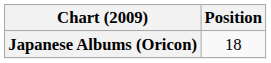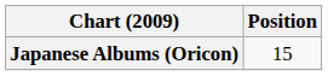Japanese Albums (Oricon) | Position: 18 -> 15
